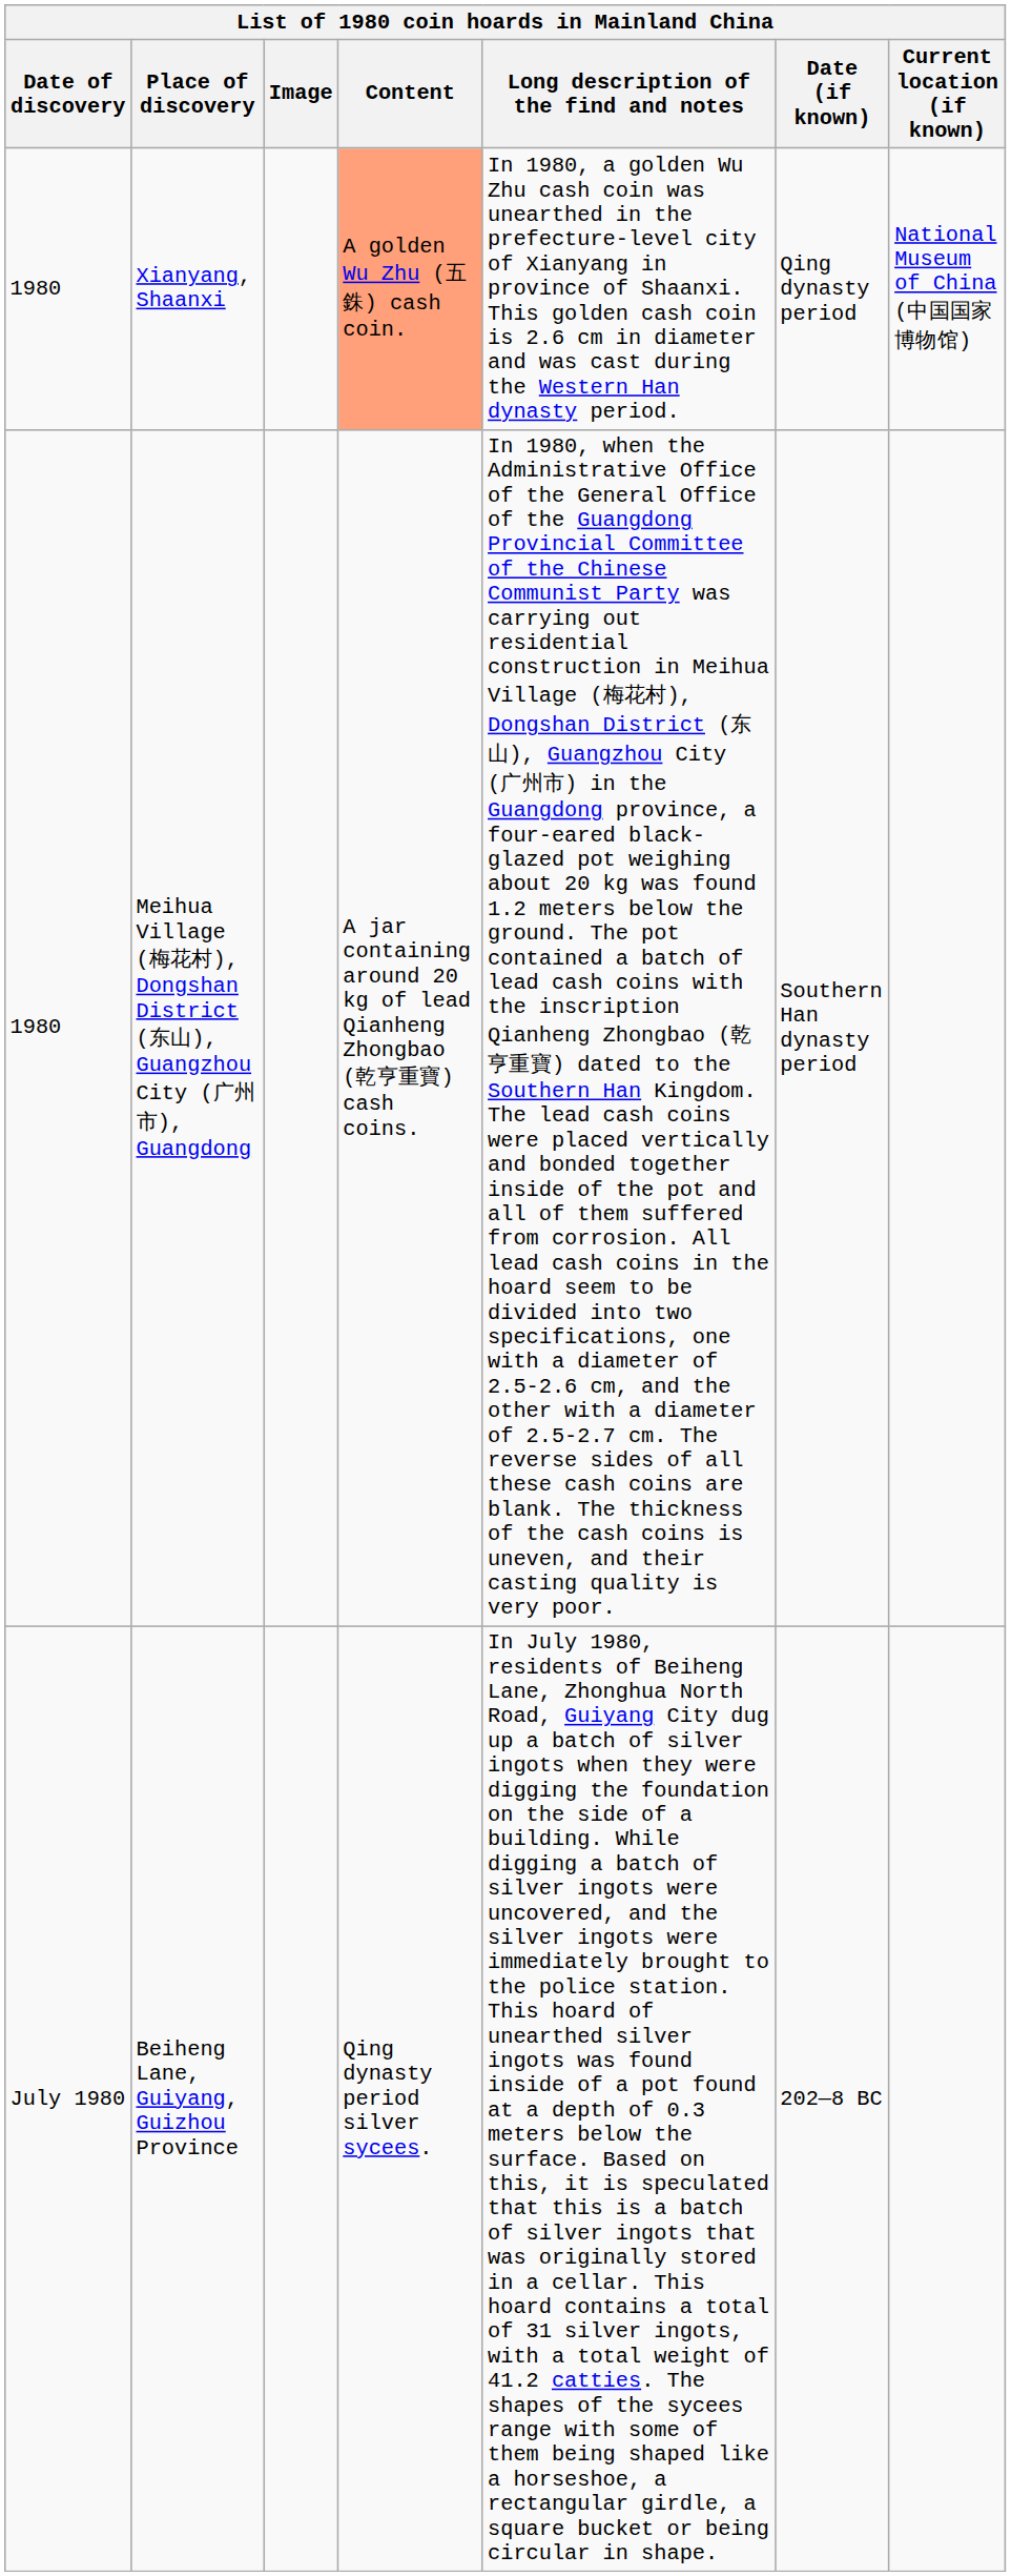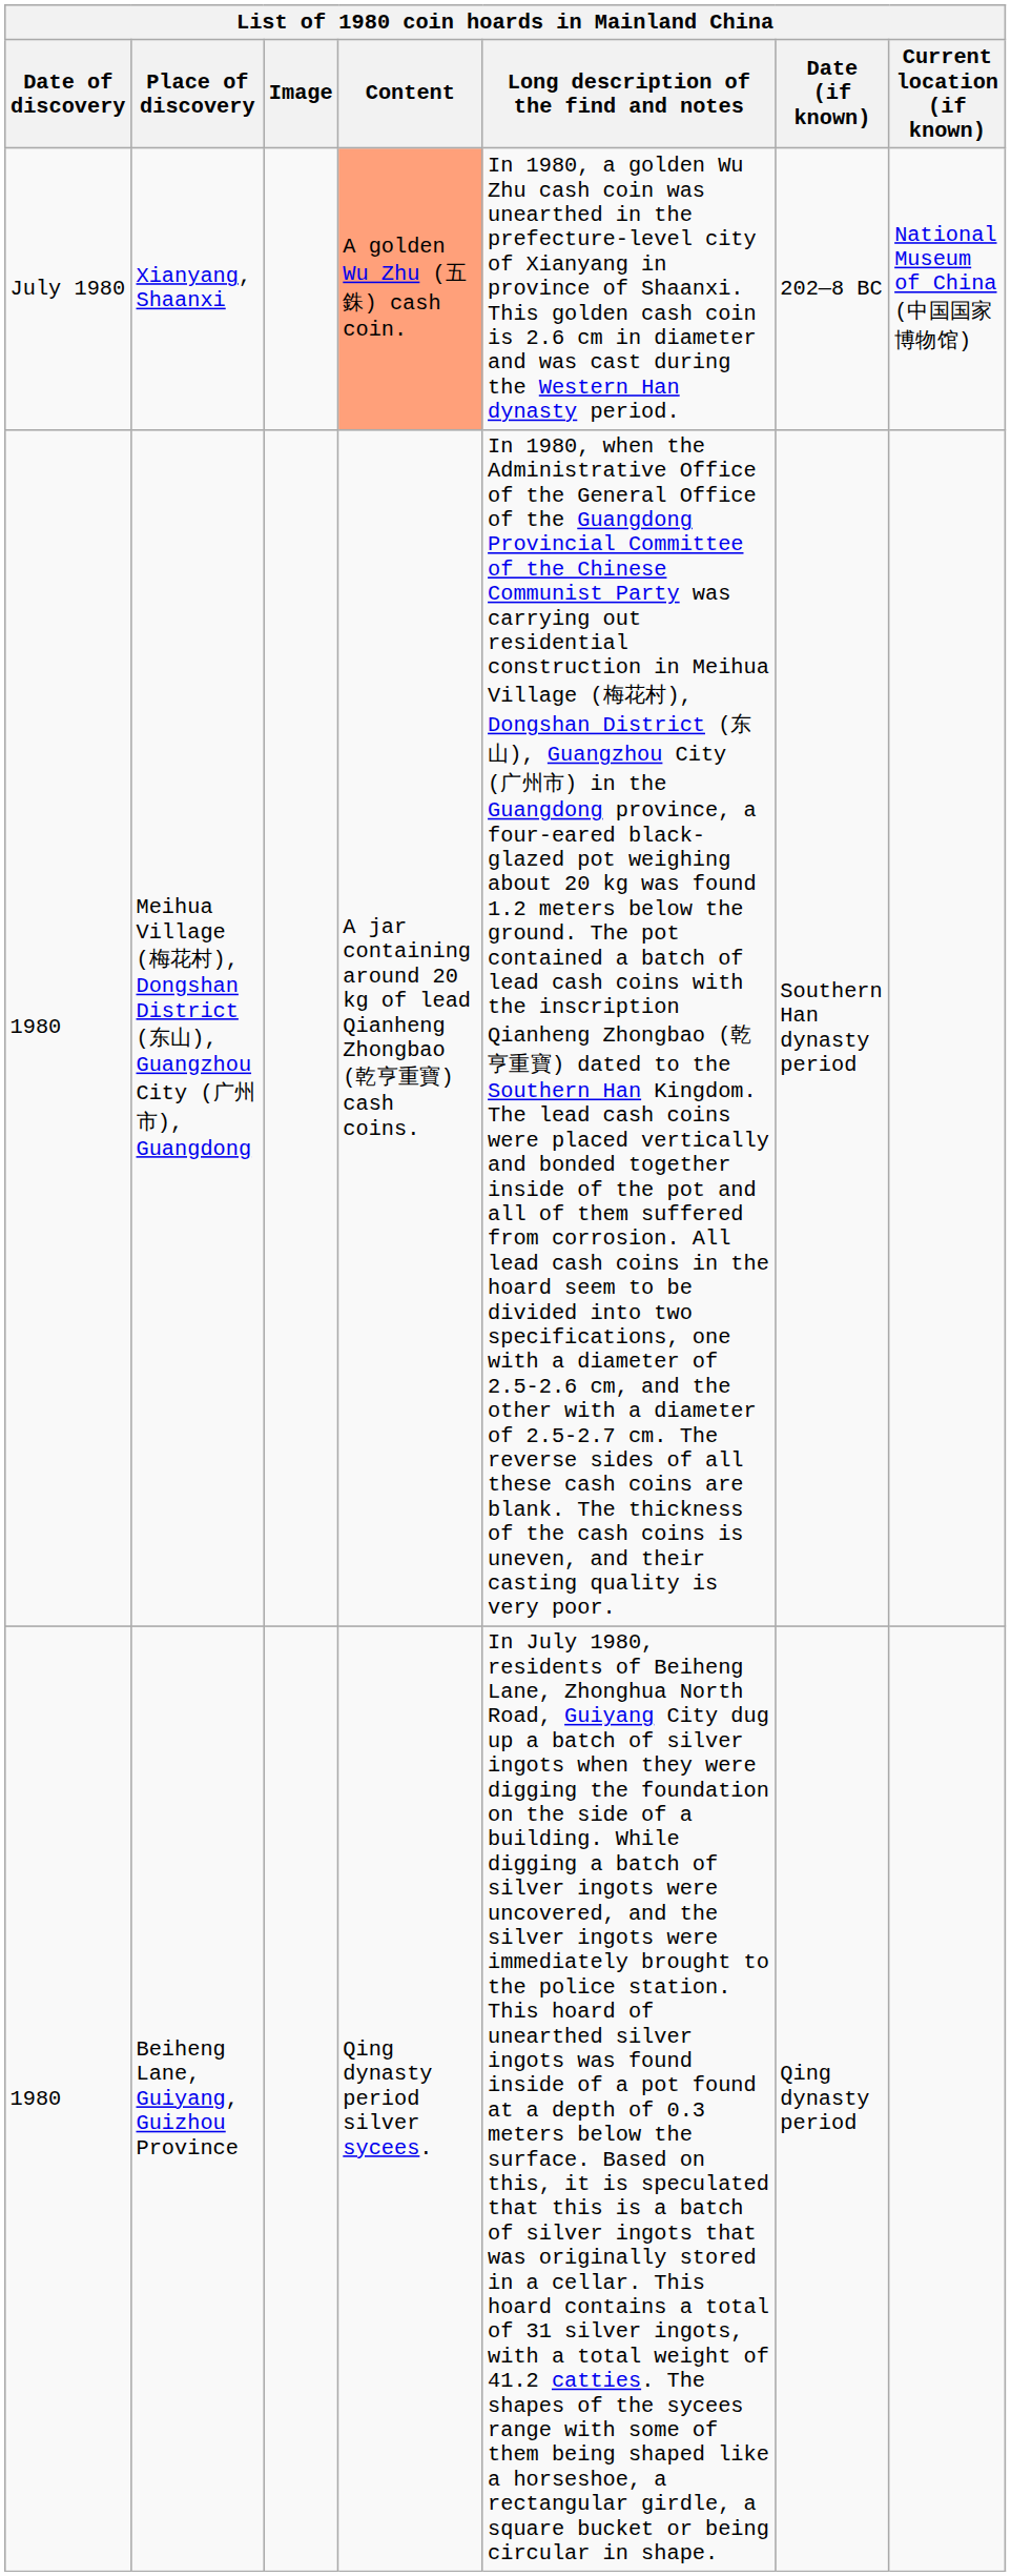Xianyang, Shaanxi | Date of discovery: 1980 -> July 1980
Xianyang, Shaanxi | Date (if known): Qing dynasty period -> 202—8 BC
Beiheng Lane, Guiyang, Guizhou Province | Date of discovery: July 1980 -> 1980
Beiheng Lane, Guiyang, Guizhou Province | Date (if known): 202—8 BC -> Qing dynasty period
